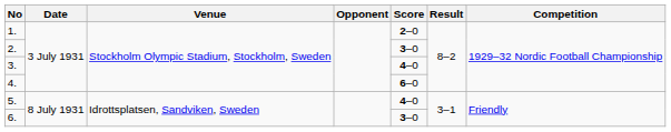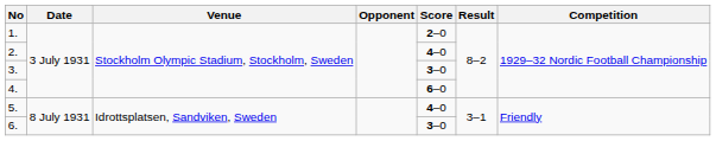2. | Score: 3–0 -> 4–0
3. | Score: 4–0 -> 3–0
